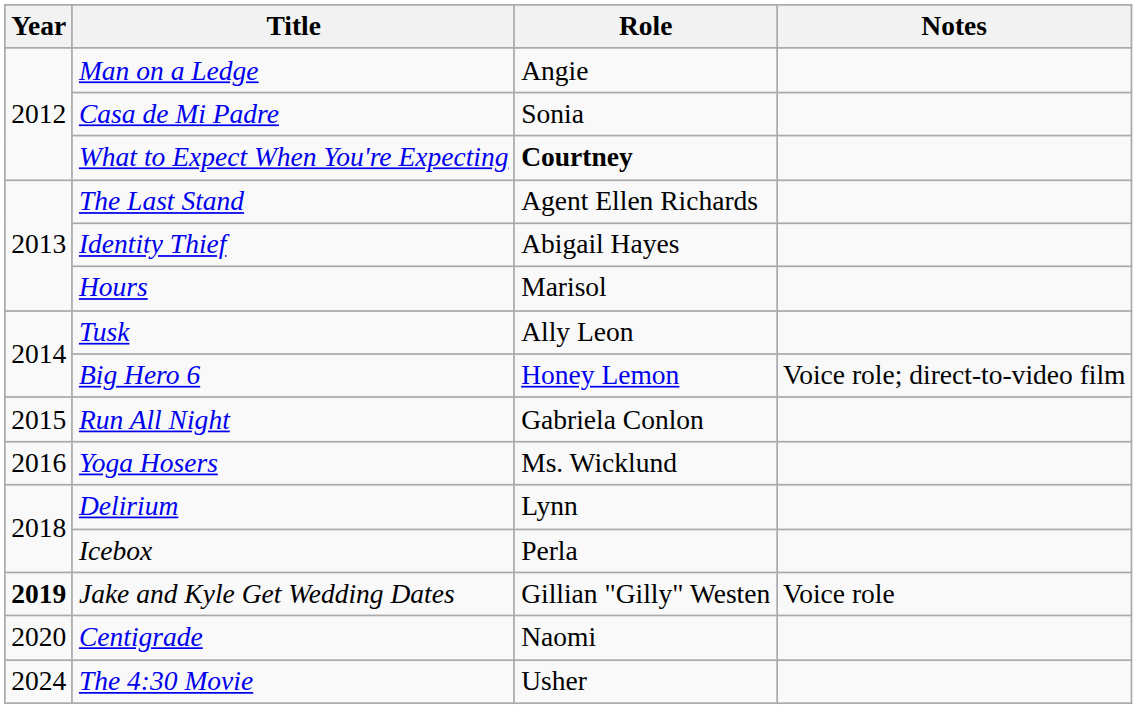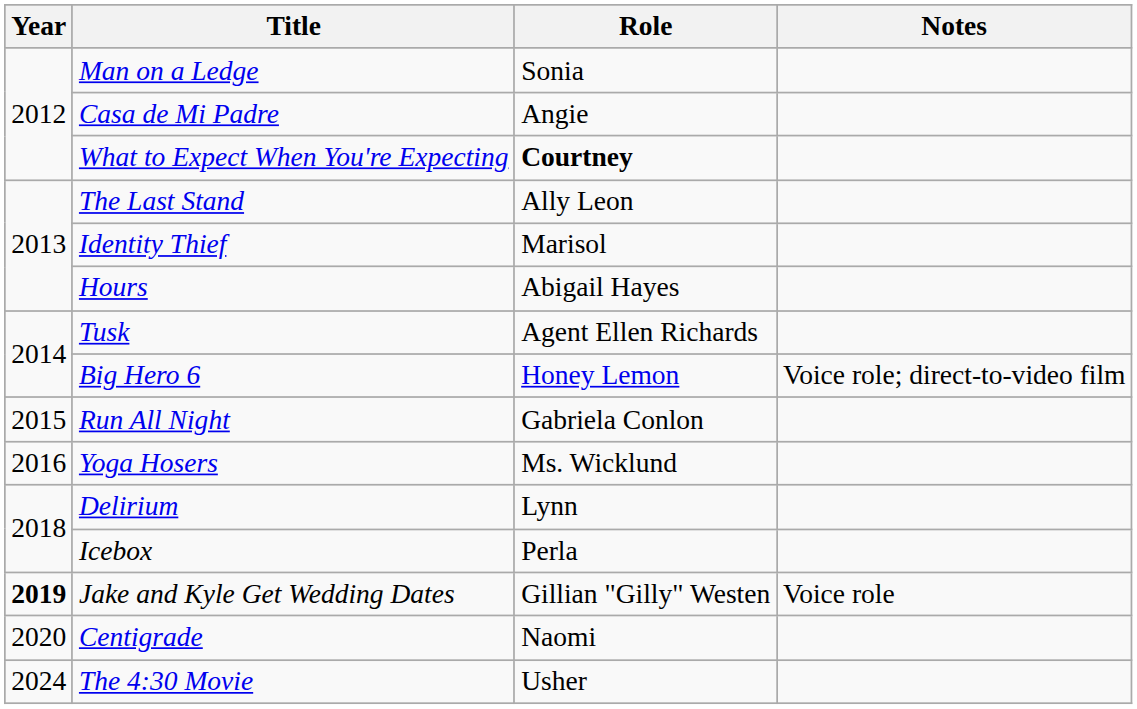Man on a Ledge | Role: Angie -> Sonia
Casa de Mi Padre | Role: Sonia -> Angie
The Last Stand | Role: Agent Ellen Richards -> Ally Leon
Identity Thief | Role: Abigail Hayes -> Marisol
Hours | Role: Marisol -> Abigail Hayes
Tusk | Role: Ally Leon -> Agent Ellen Richards
